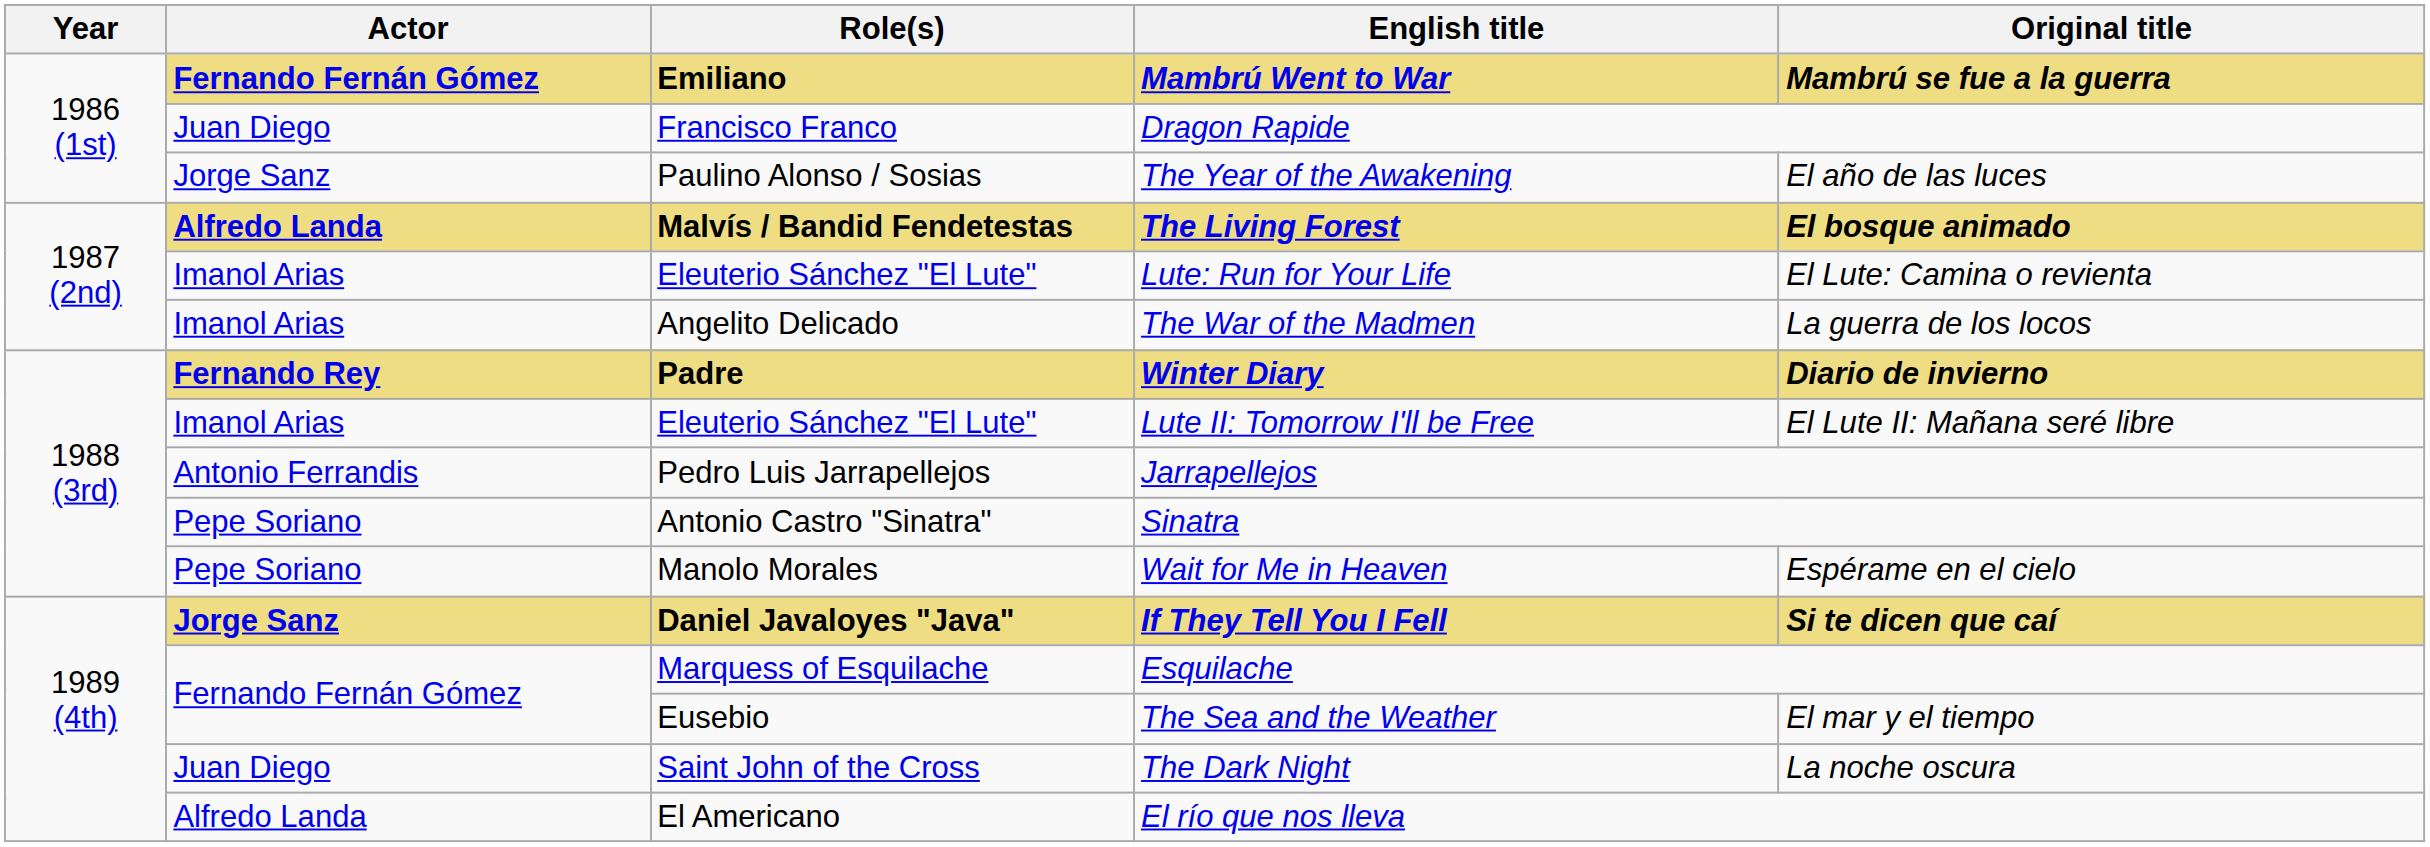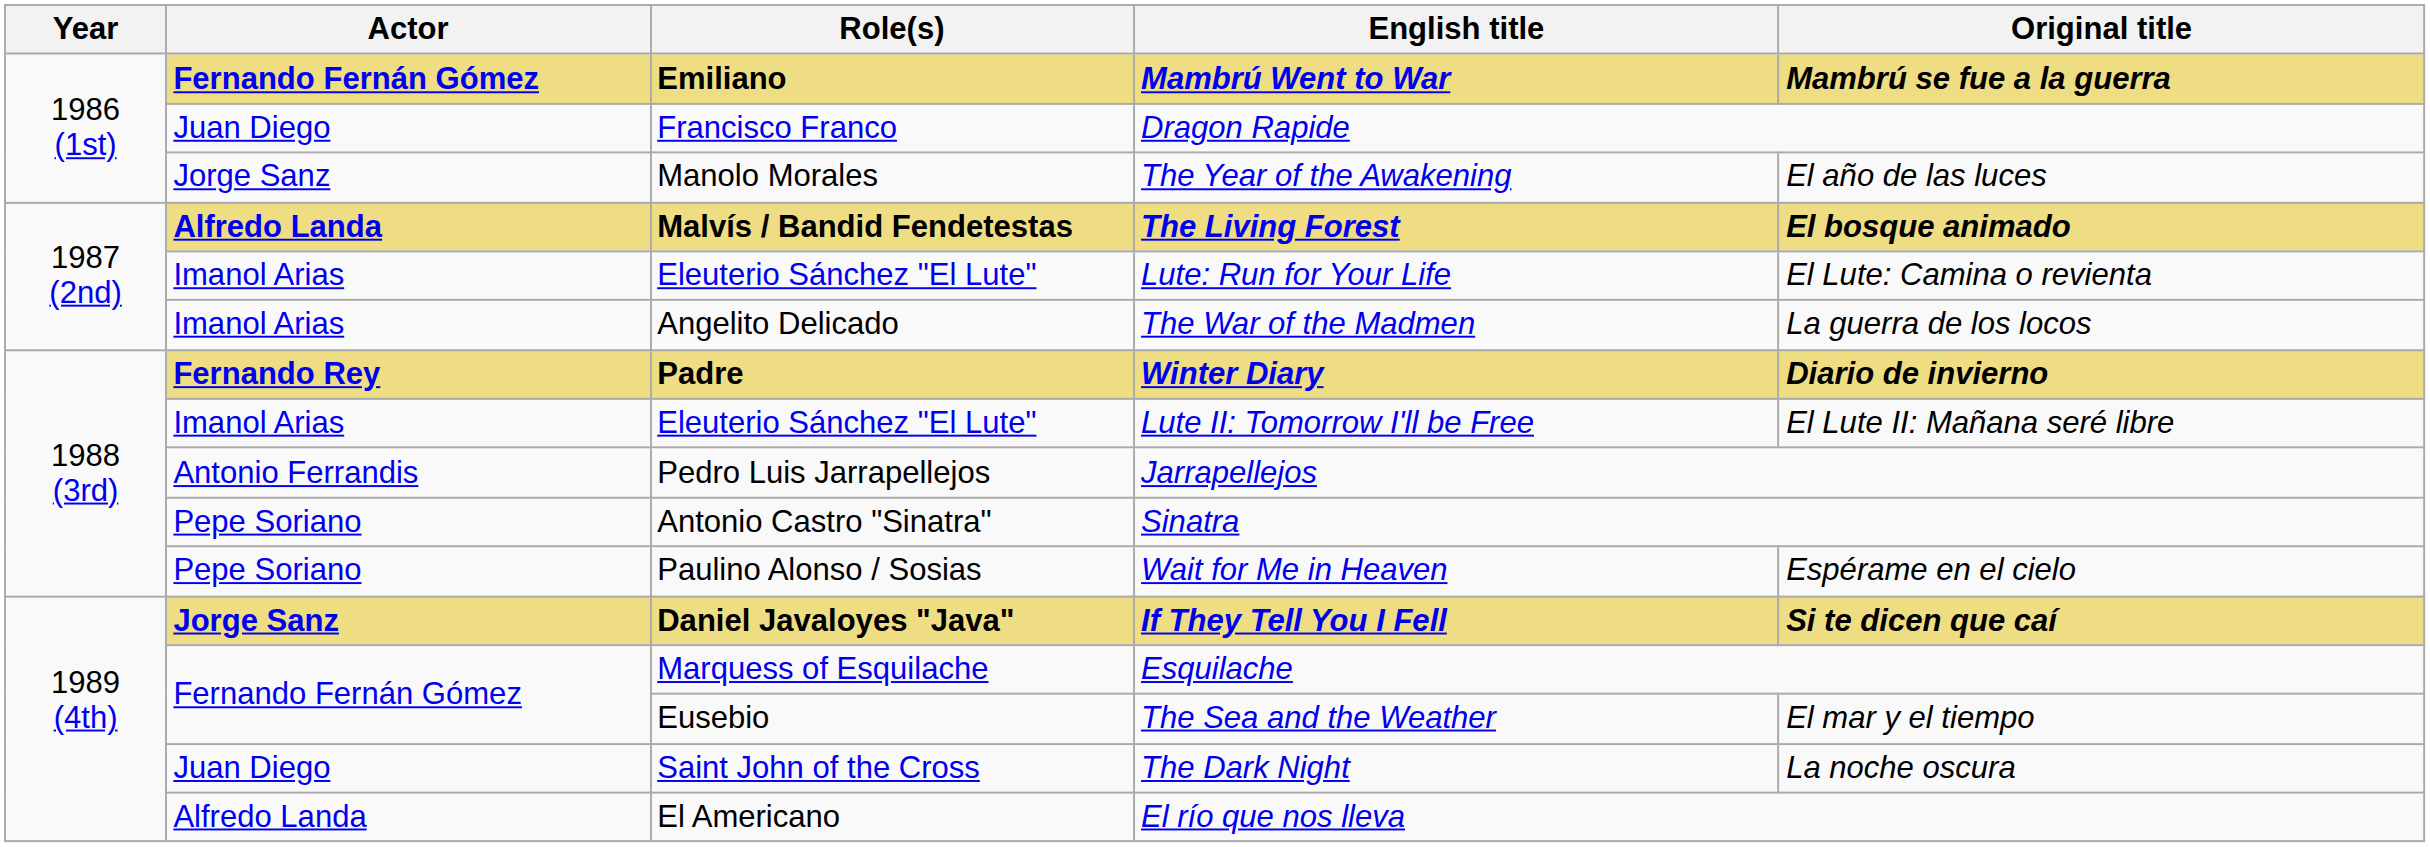The Year of the Awakening | Role(s): Paulino Alonso / Sosias -> Manolo Morales
Wait for Me in Heaven | Role(s): Manolo Morales -> Paulino Alonso / Sosias
